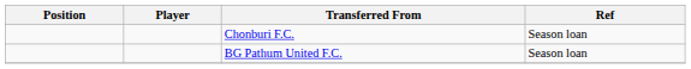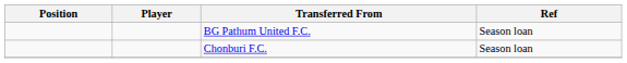rows swapped: Chonburi F.C. <-> BG Pathum United F.C.
